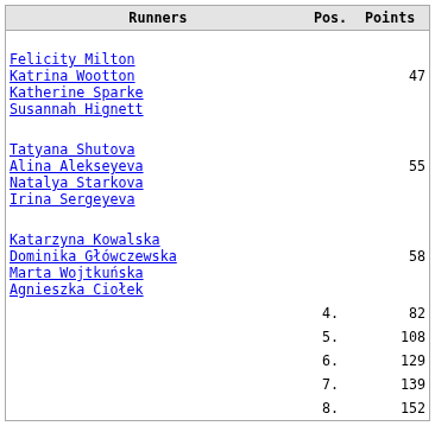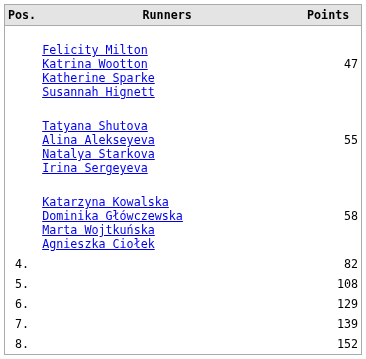columns swapped: Pos. <-> Runners
